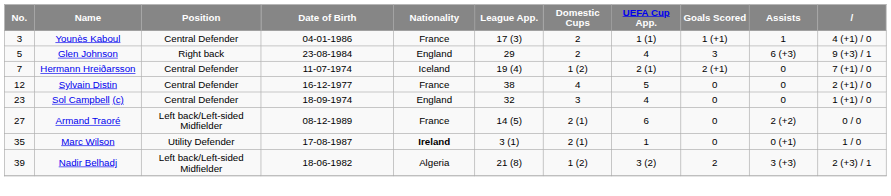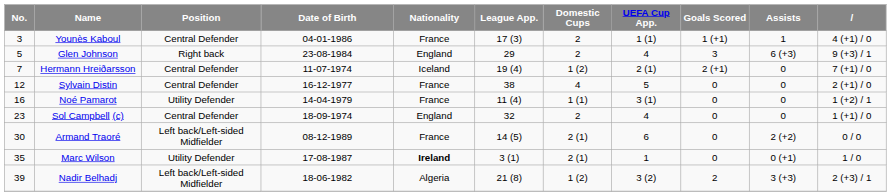+ row: 16 | Noé Pamarot | Utility Defender | 14-04-1979 | France | 11 (4) | 1 (1) | 3 (1) | 0 | 0 | 1 (+2) / 1
Sol Campbell (c) | Domestic Cups: 3 -> 2
Armand Traoré | No.: 27 -> 30
